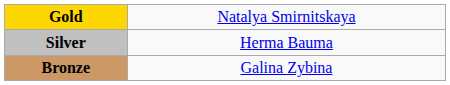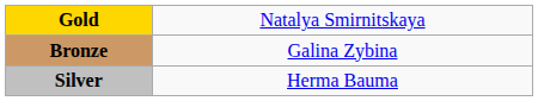rows swapped: Silver <-> Bronze
